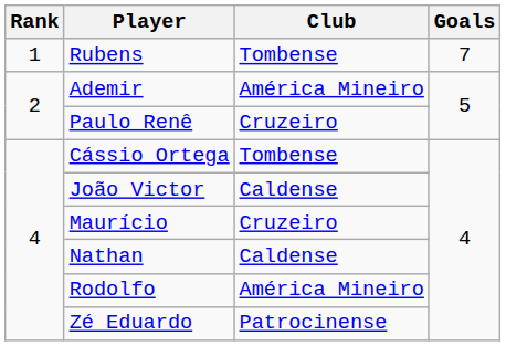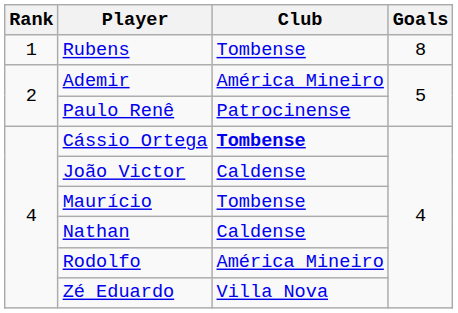Rubens | Goals: 7 -> 8
Paulo Renê | Club: Cruzeiro -> Patrocinense
Cássio Ortega | Club: normal -> bold
Maurício | Club: Cruzeiro -> Tombense
Zé Eduardo | Club: Patrocinense -> Villa Nova
